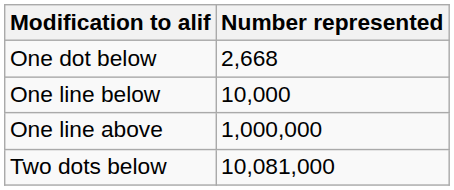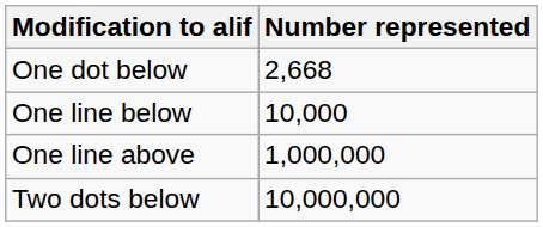Two dots below | Number represented: 10,081,000 -> 10,000,000
